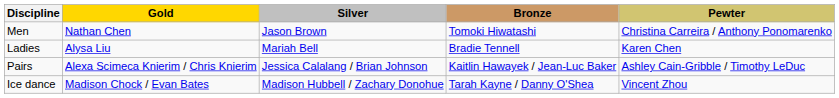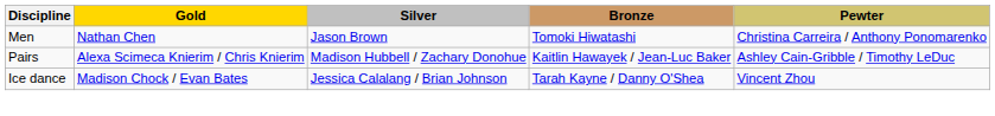- row: Ladies | Alysa Liu | Mariah Bell | Bradie Tennell | Karen Chen
Pairs | Silver: Jessica Calalang / Brian Johnson -> Madison Hubbell / Zachary Donohue
Ice dance | Silver: Madison Hubbell / Zachary Donohue -> Jessica Calalang / Brian Johnson
